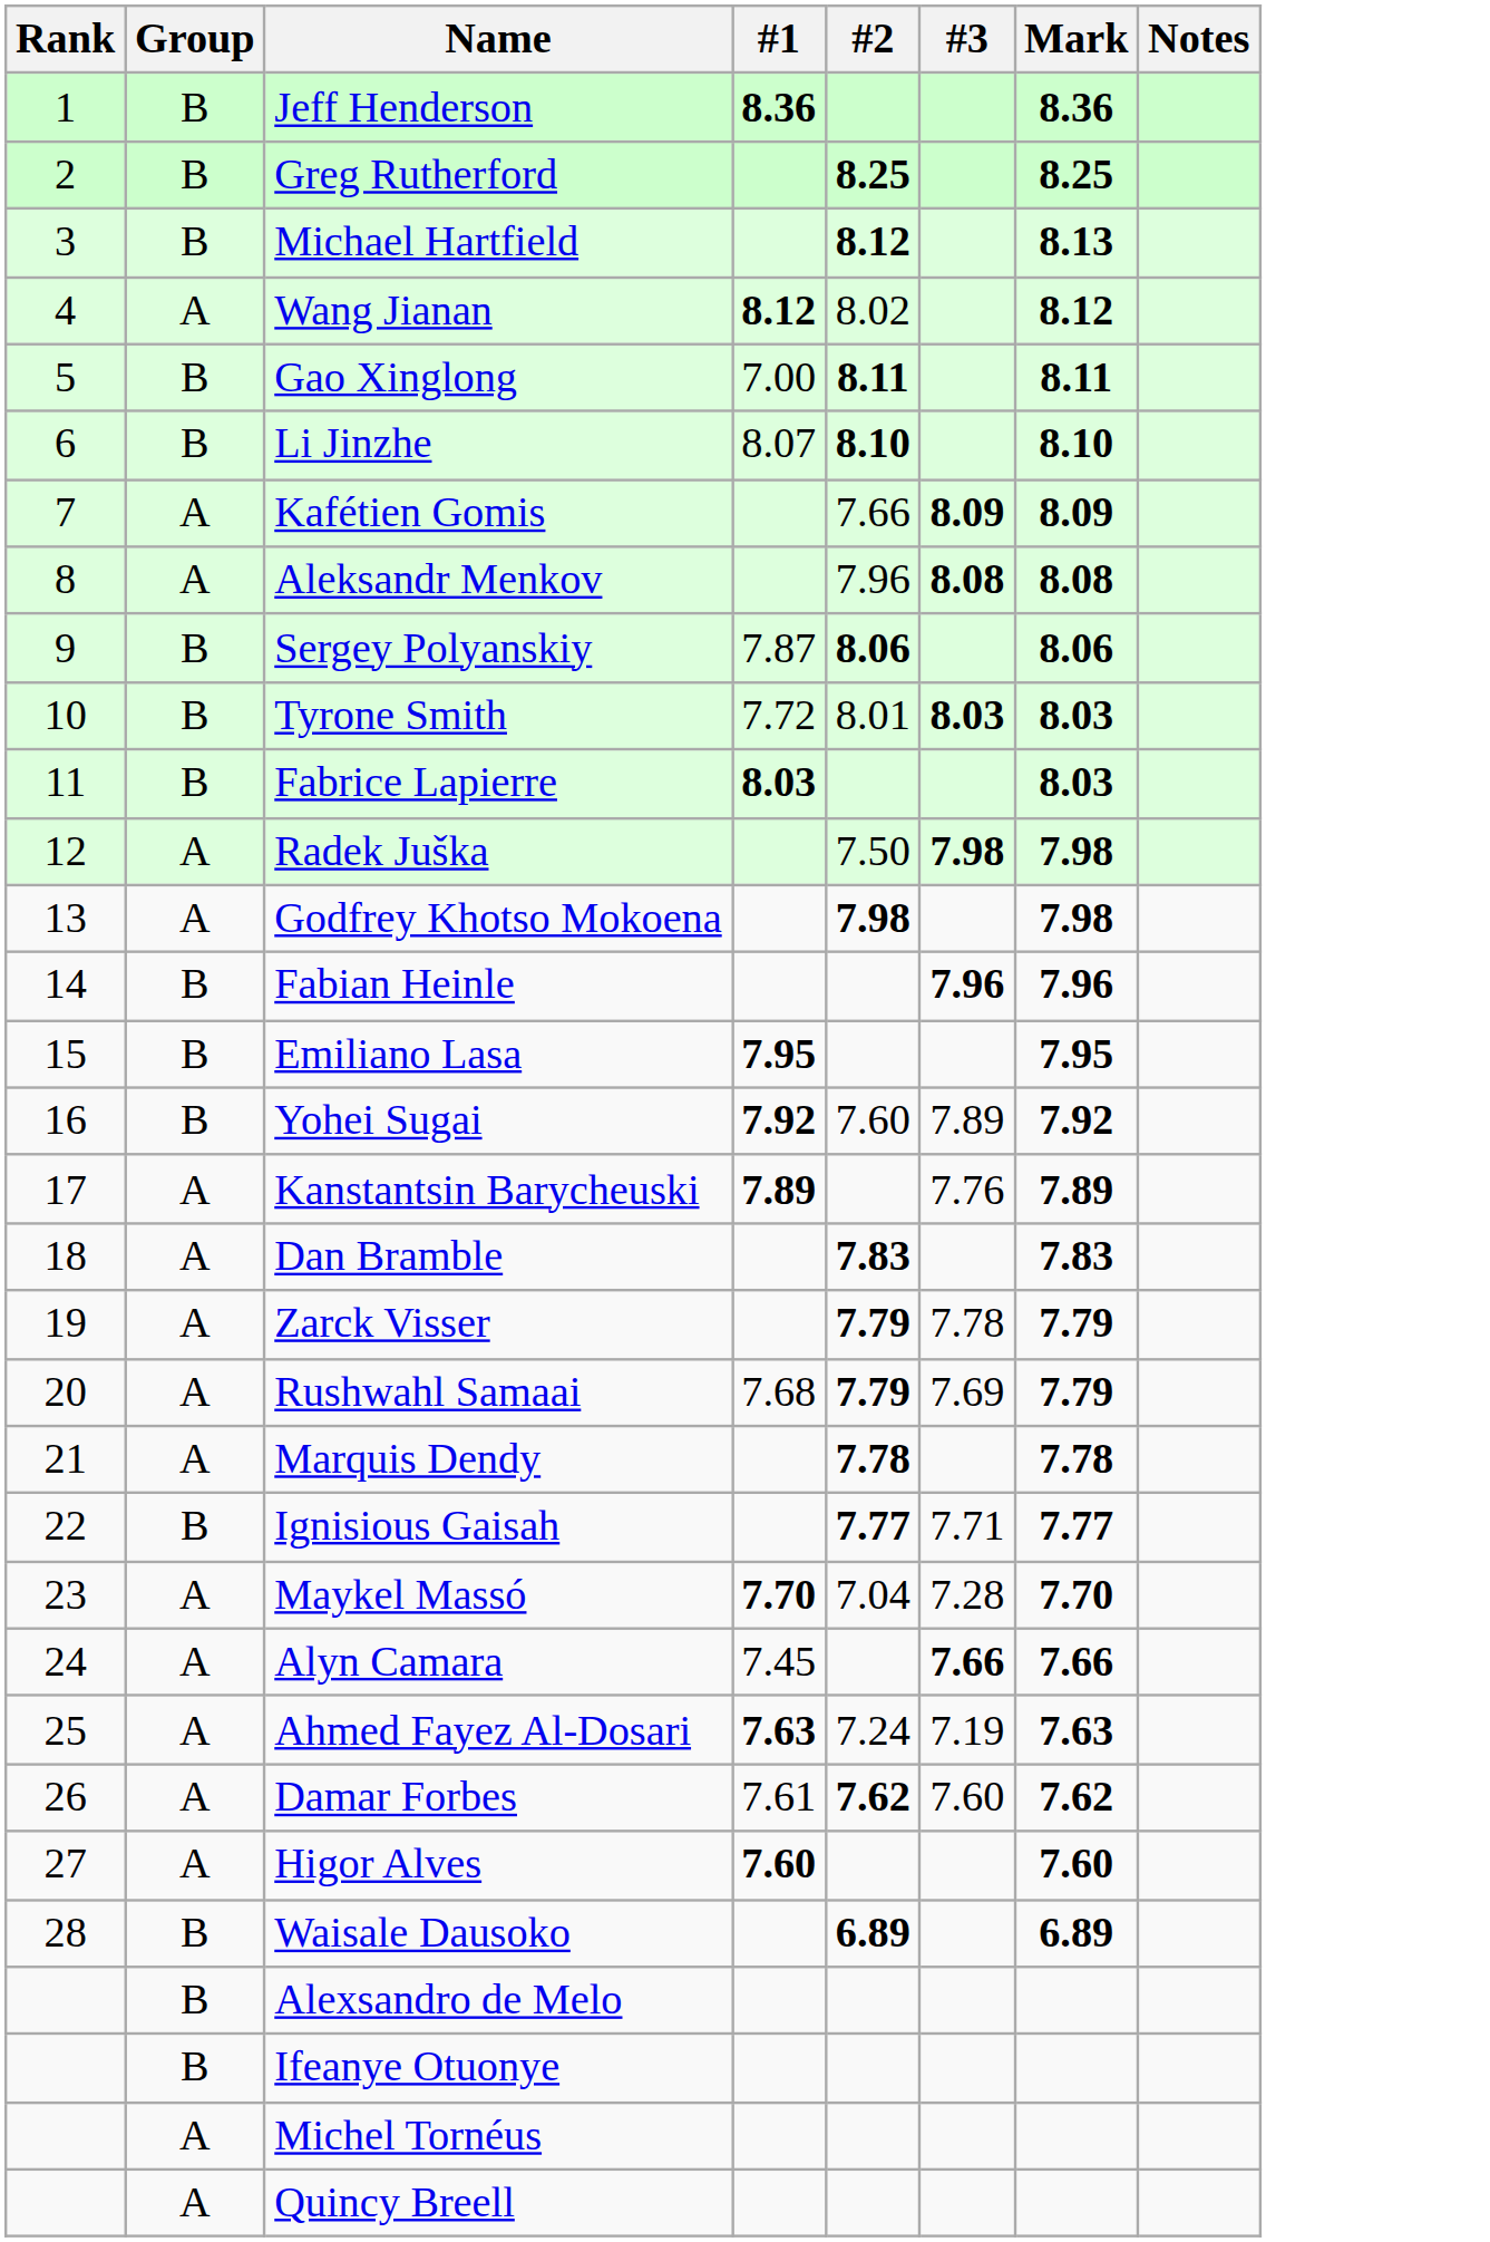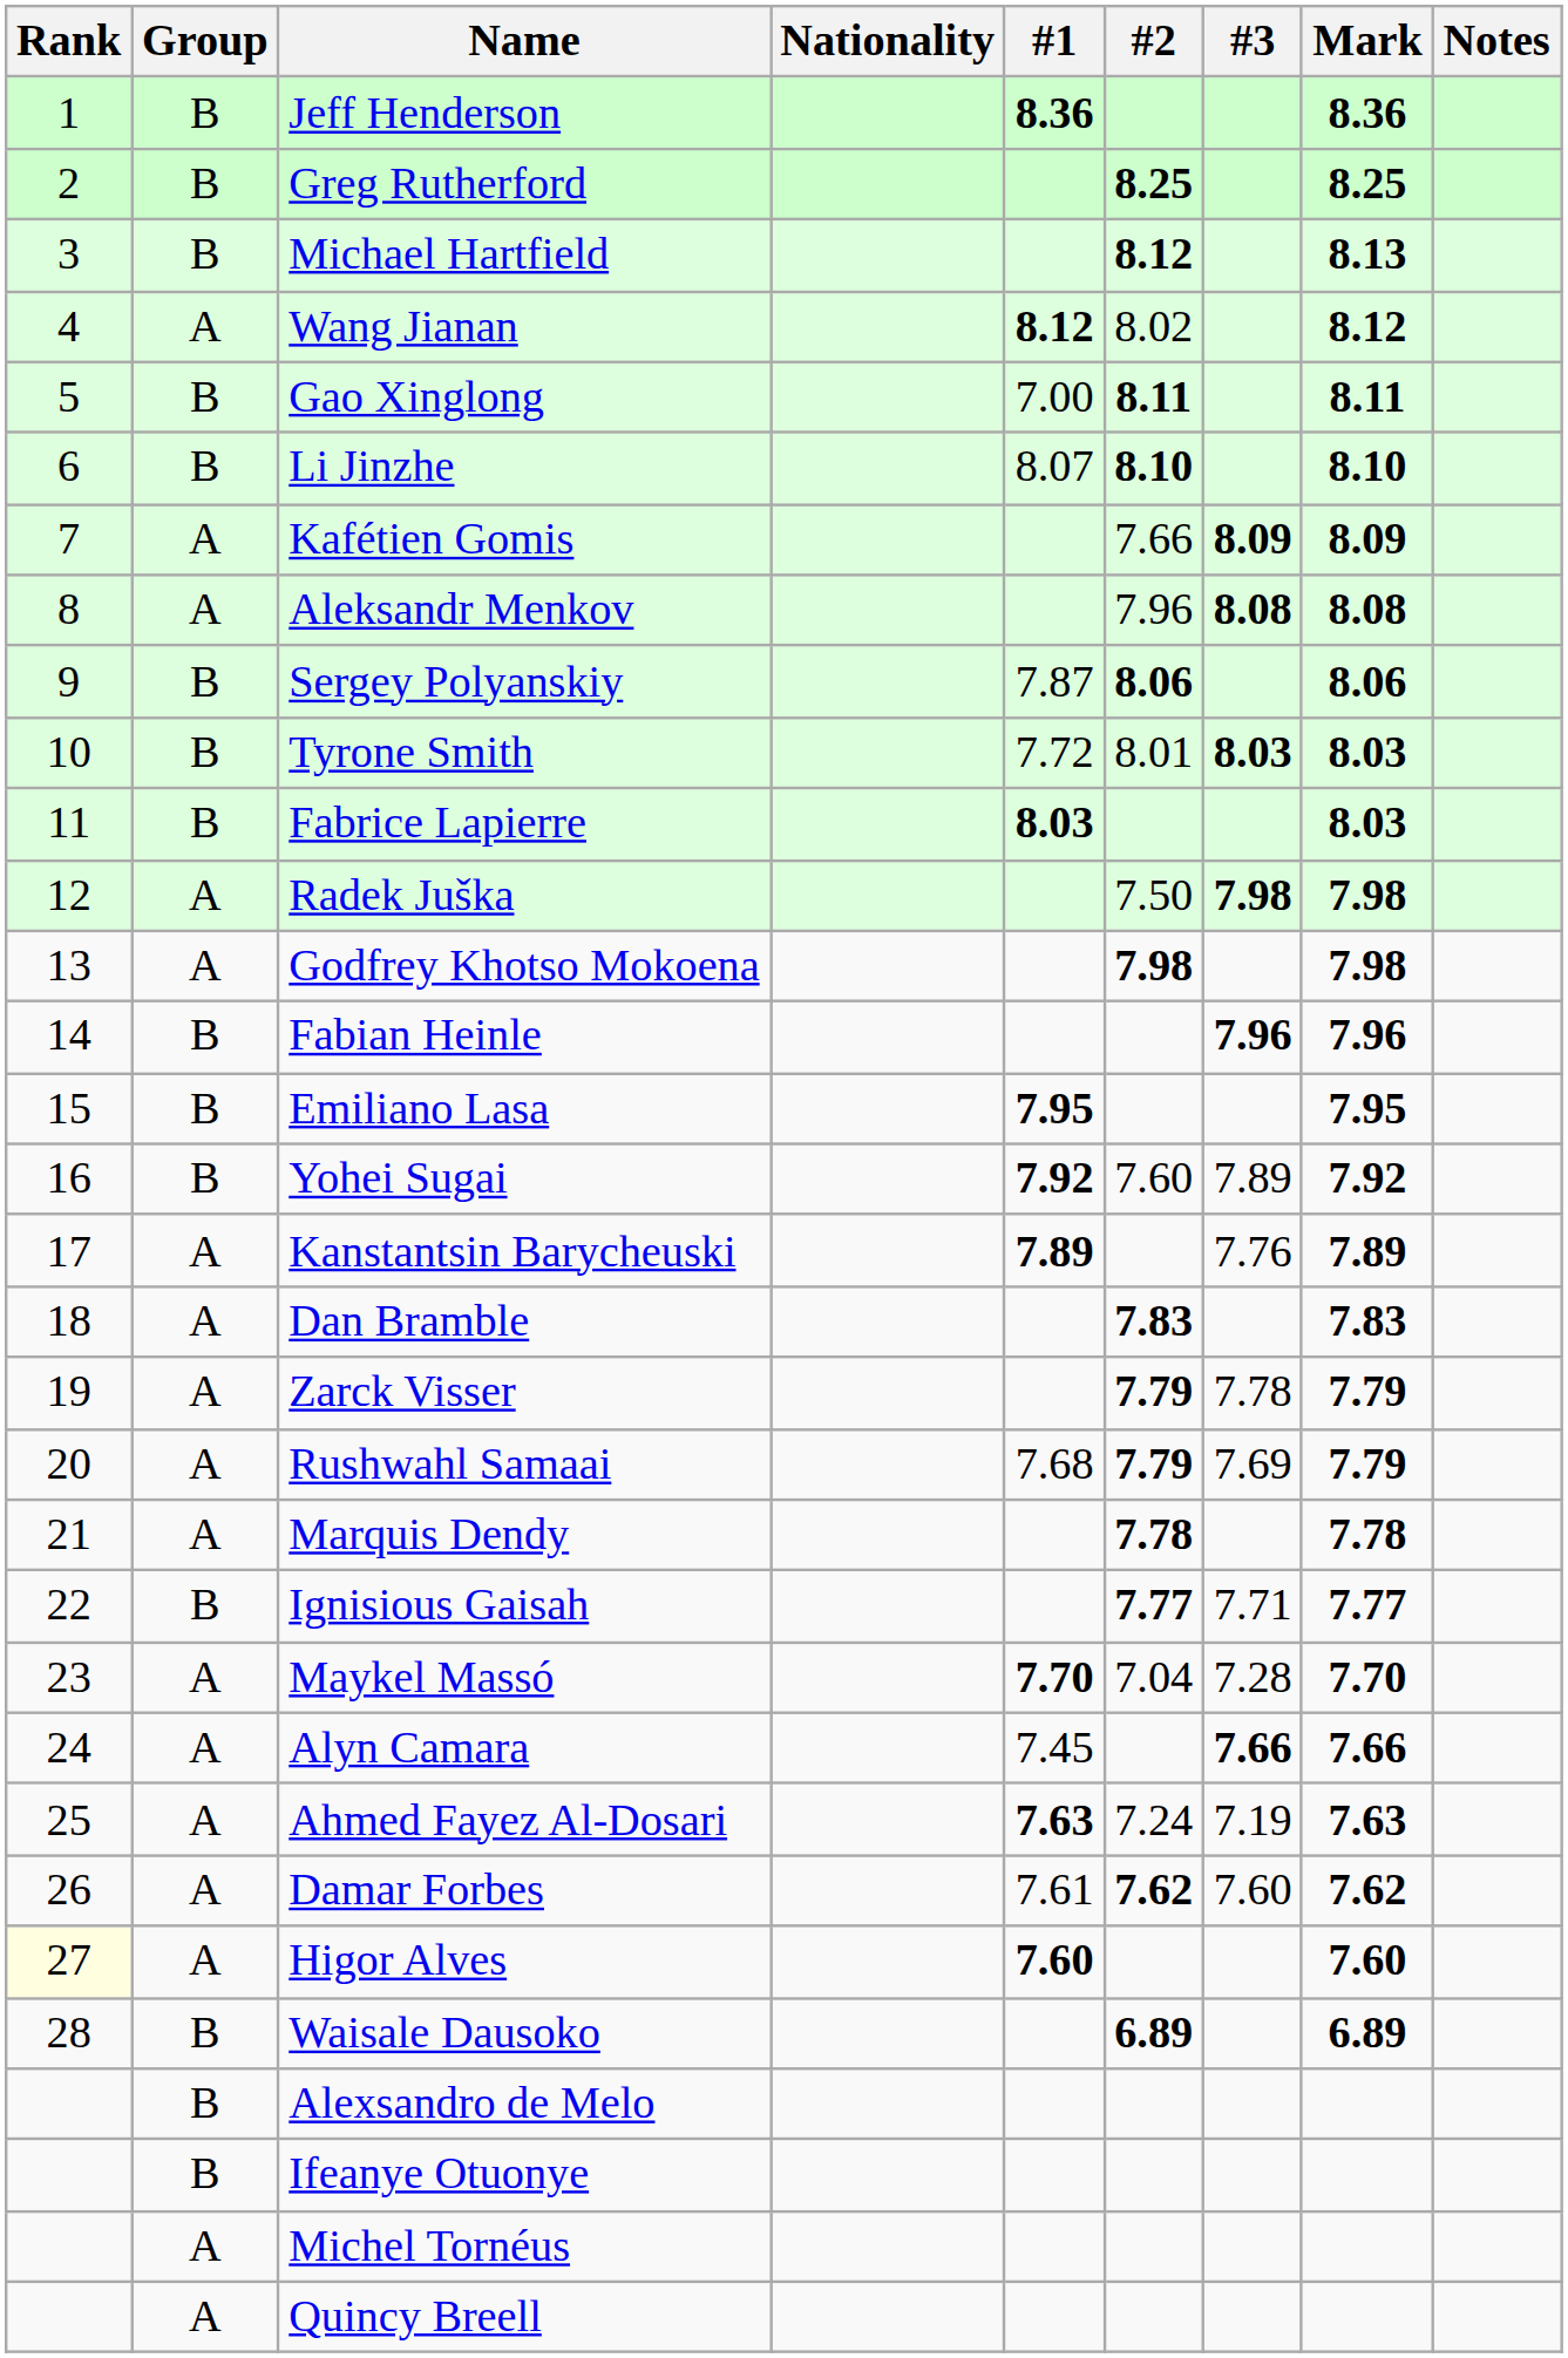+ column: Nationality
Higor Alves | Rank: no background -> lightyellow background
